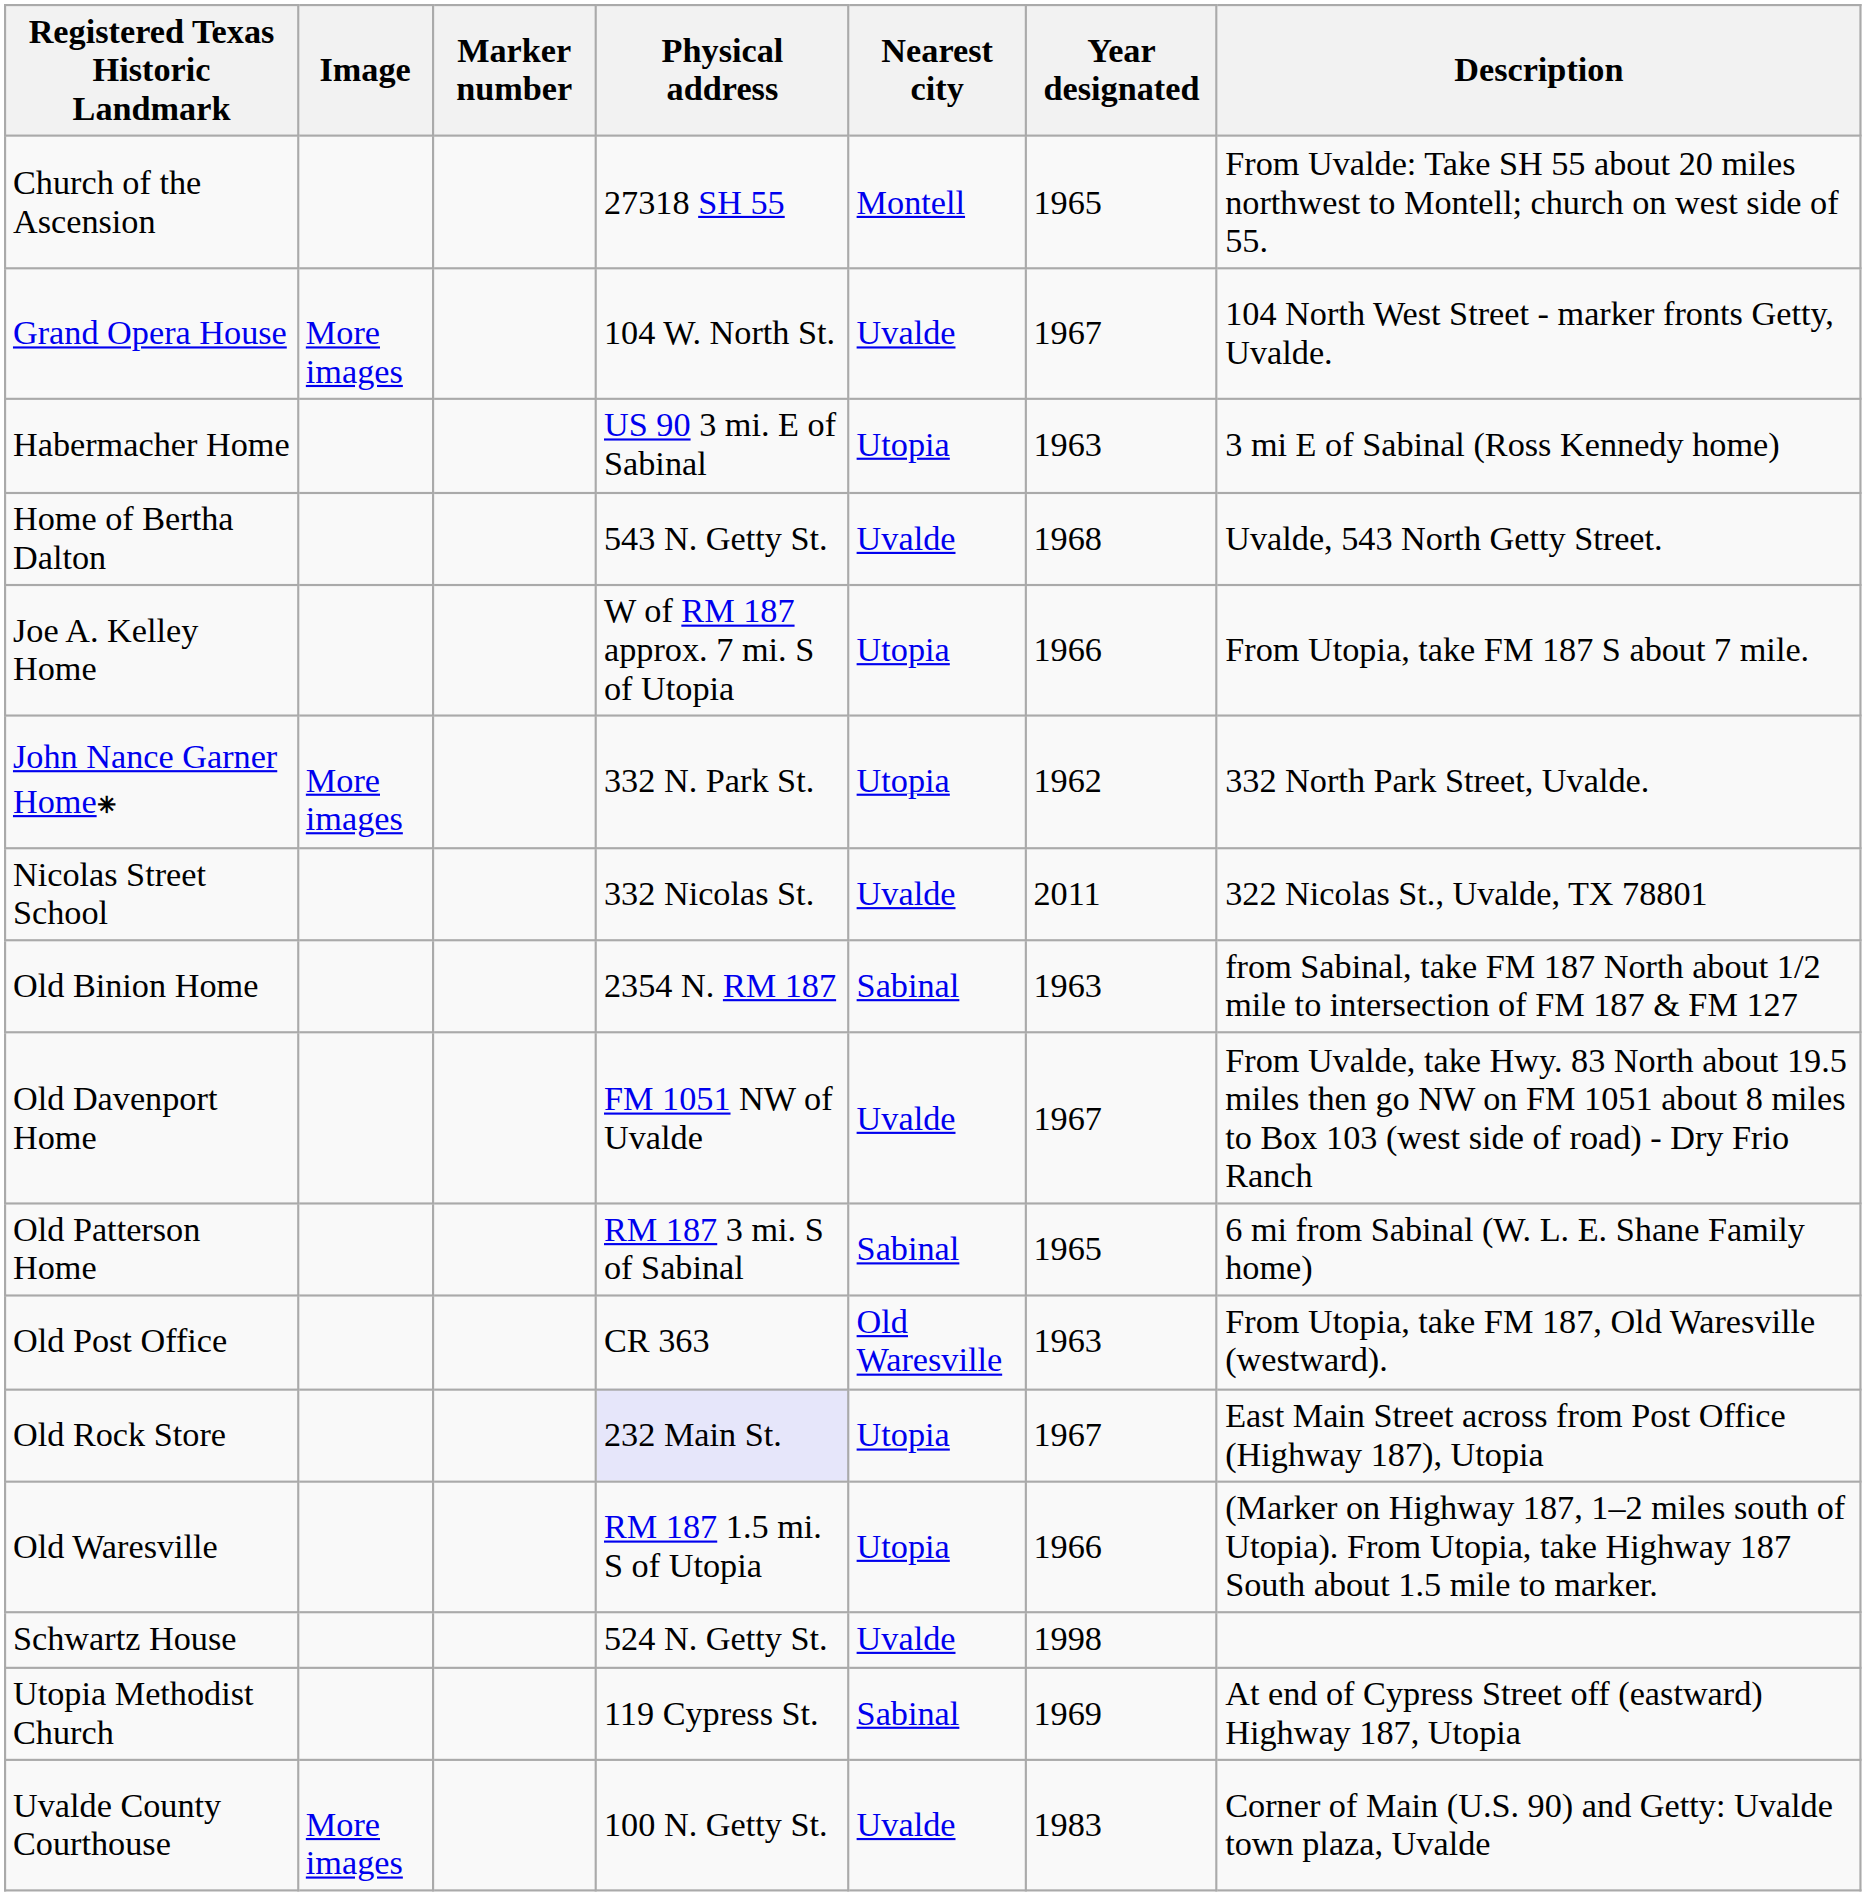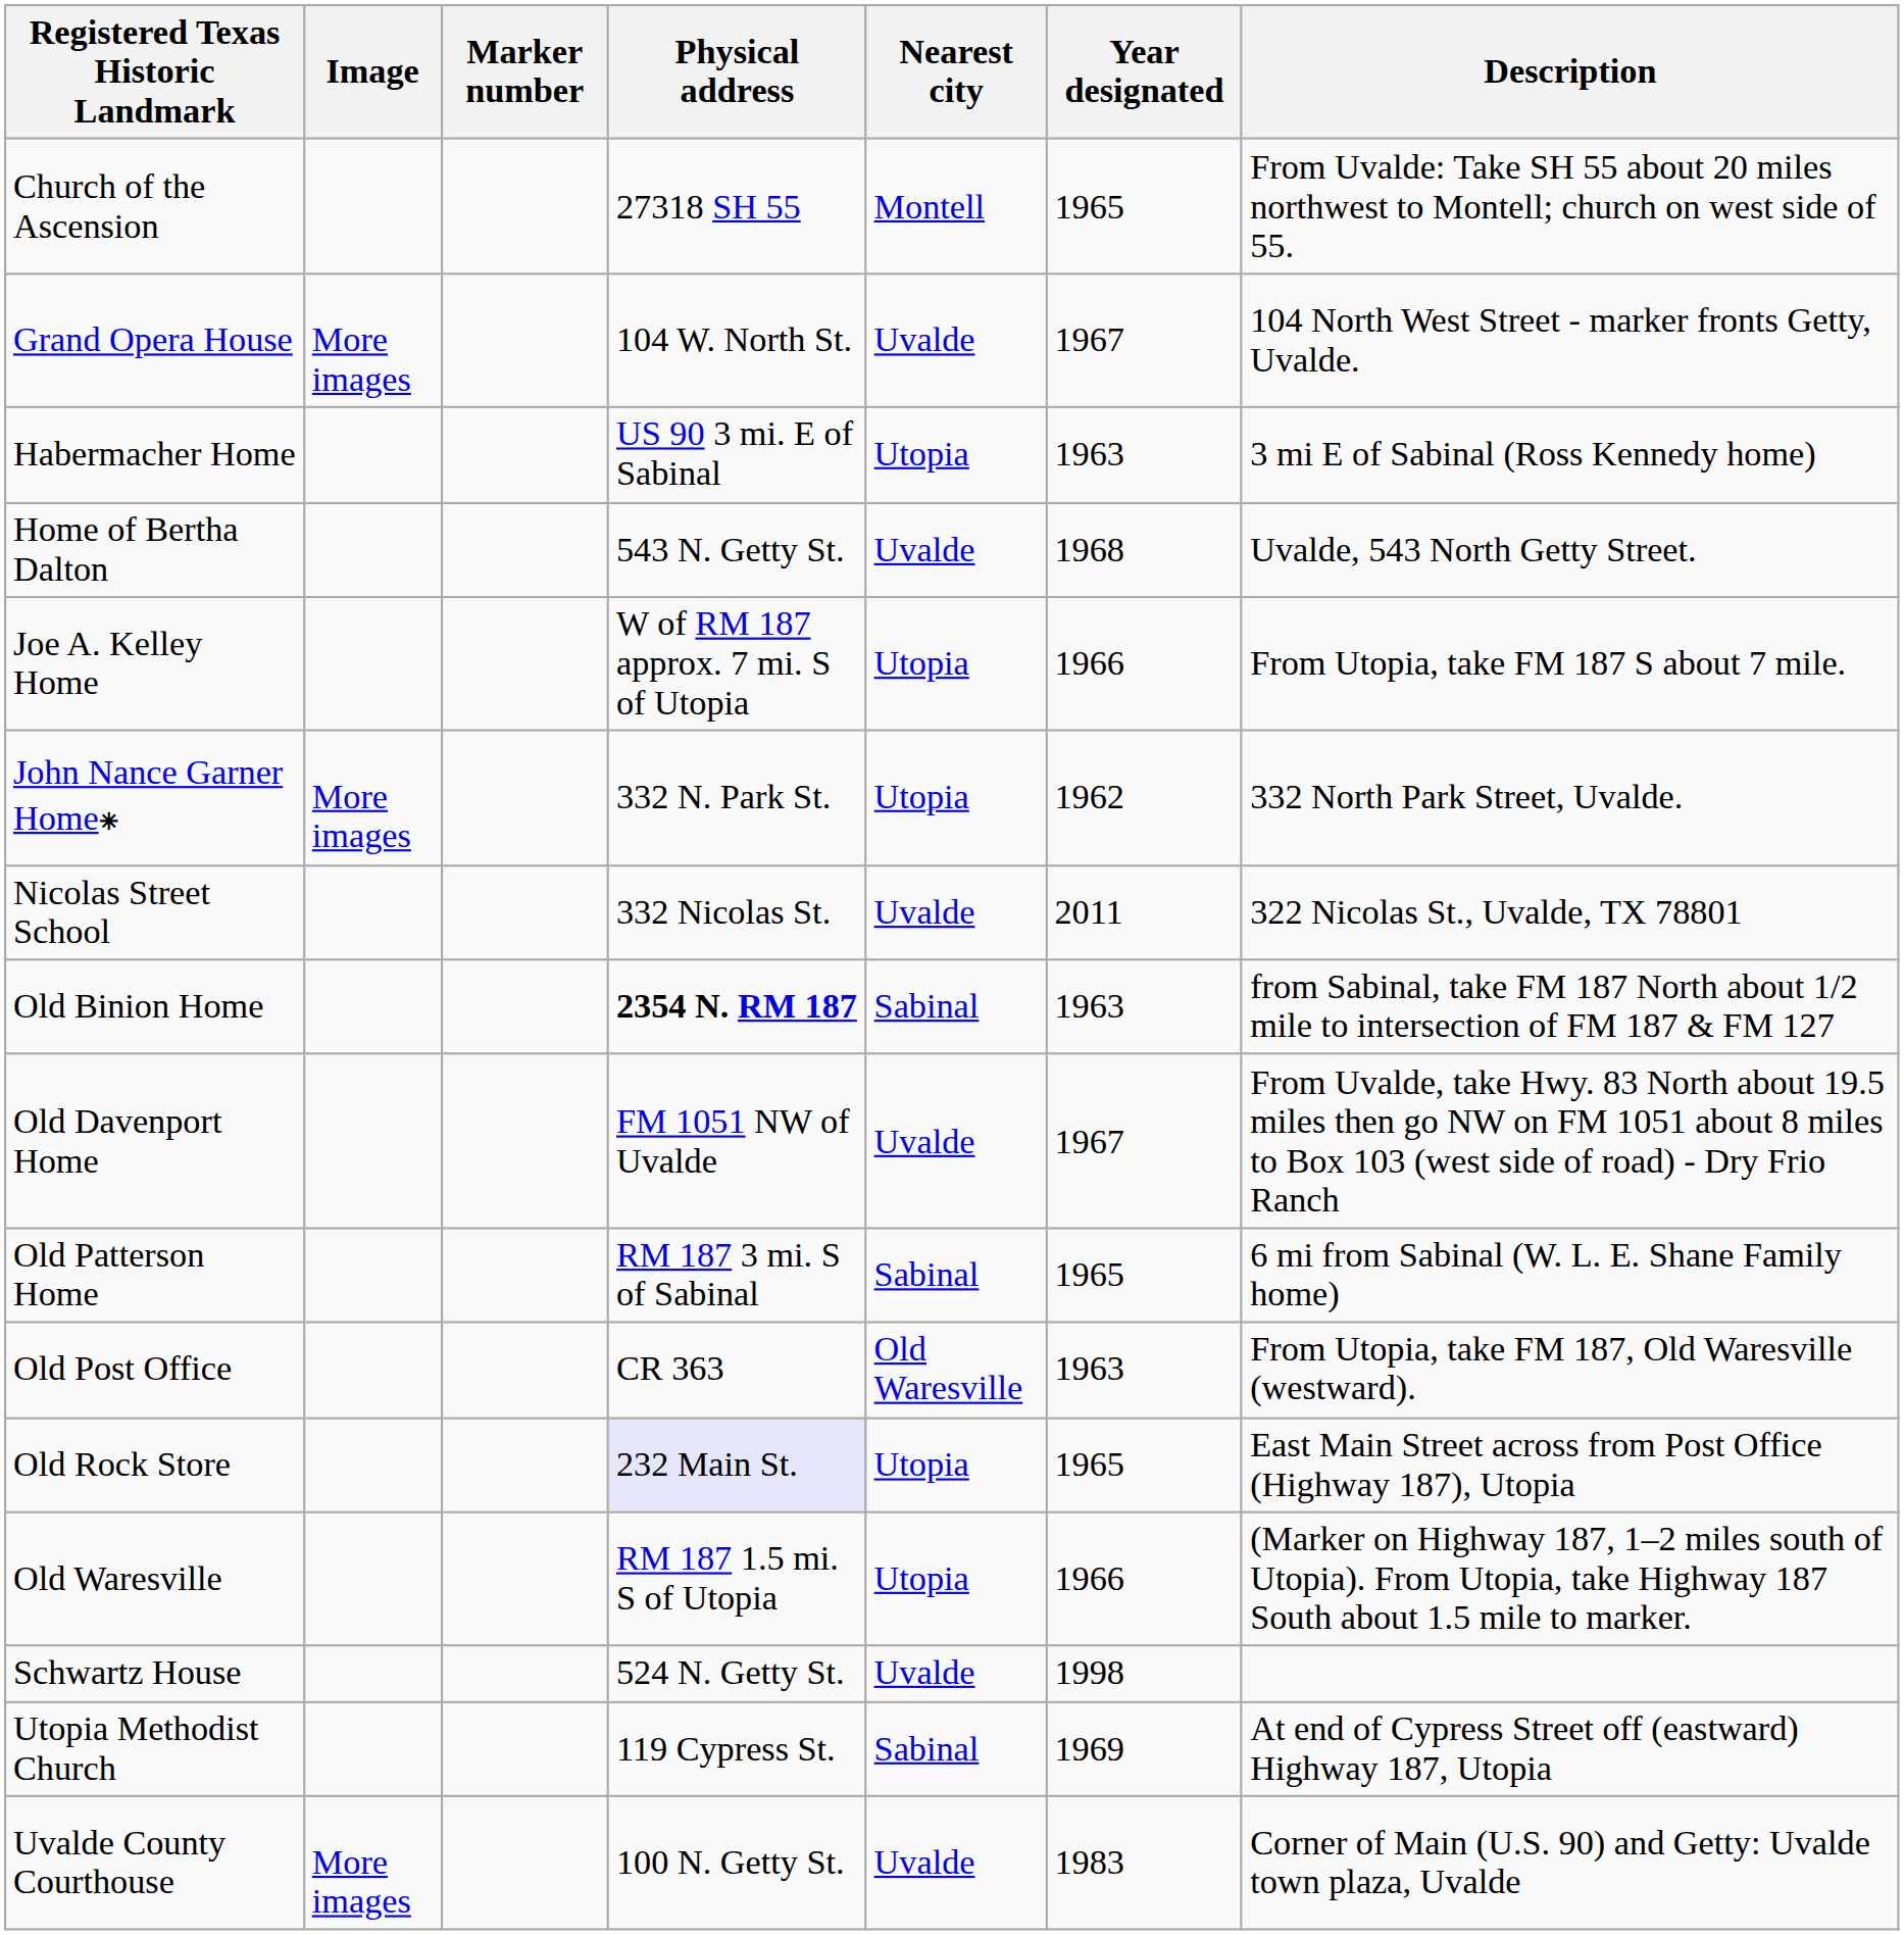Old Binion Home | Physical address: normal -> bold
Old Rock Store | Year designated: 1967 -> 1965
